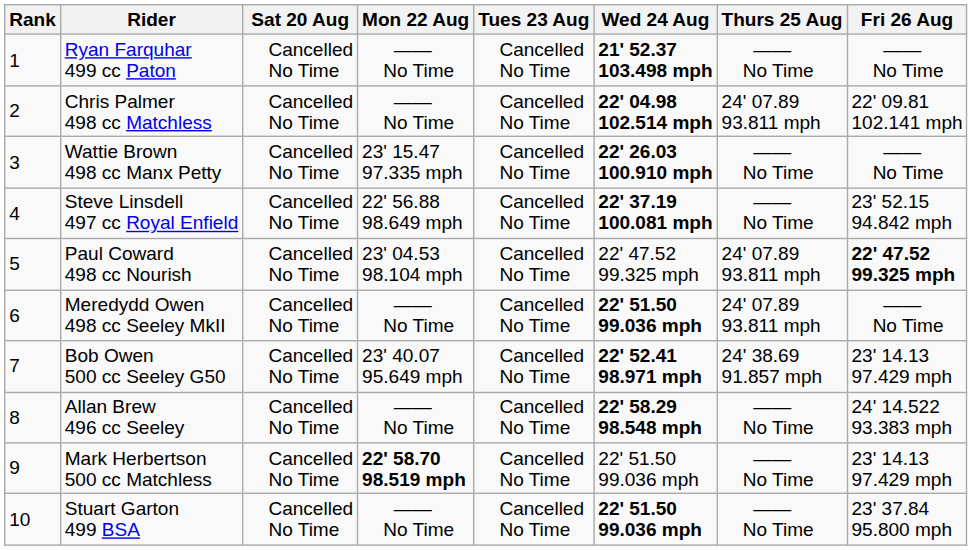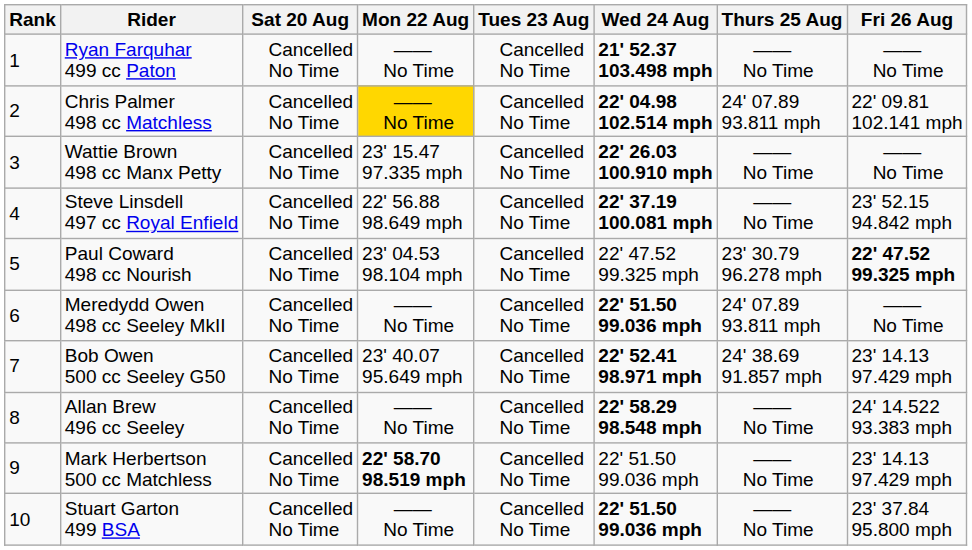Chris Palmer 498 cc Matchless | Mon 22 Aug: no background -> gold background
Paul Coward 498 cc Nourish | Thurs 25 Aug: 24' 07.89 93.811 mph -> 23' 30.79 96.278 mph
